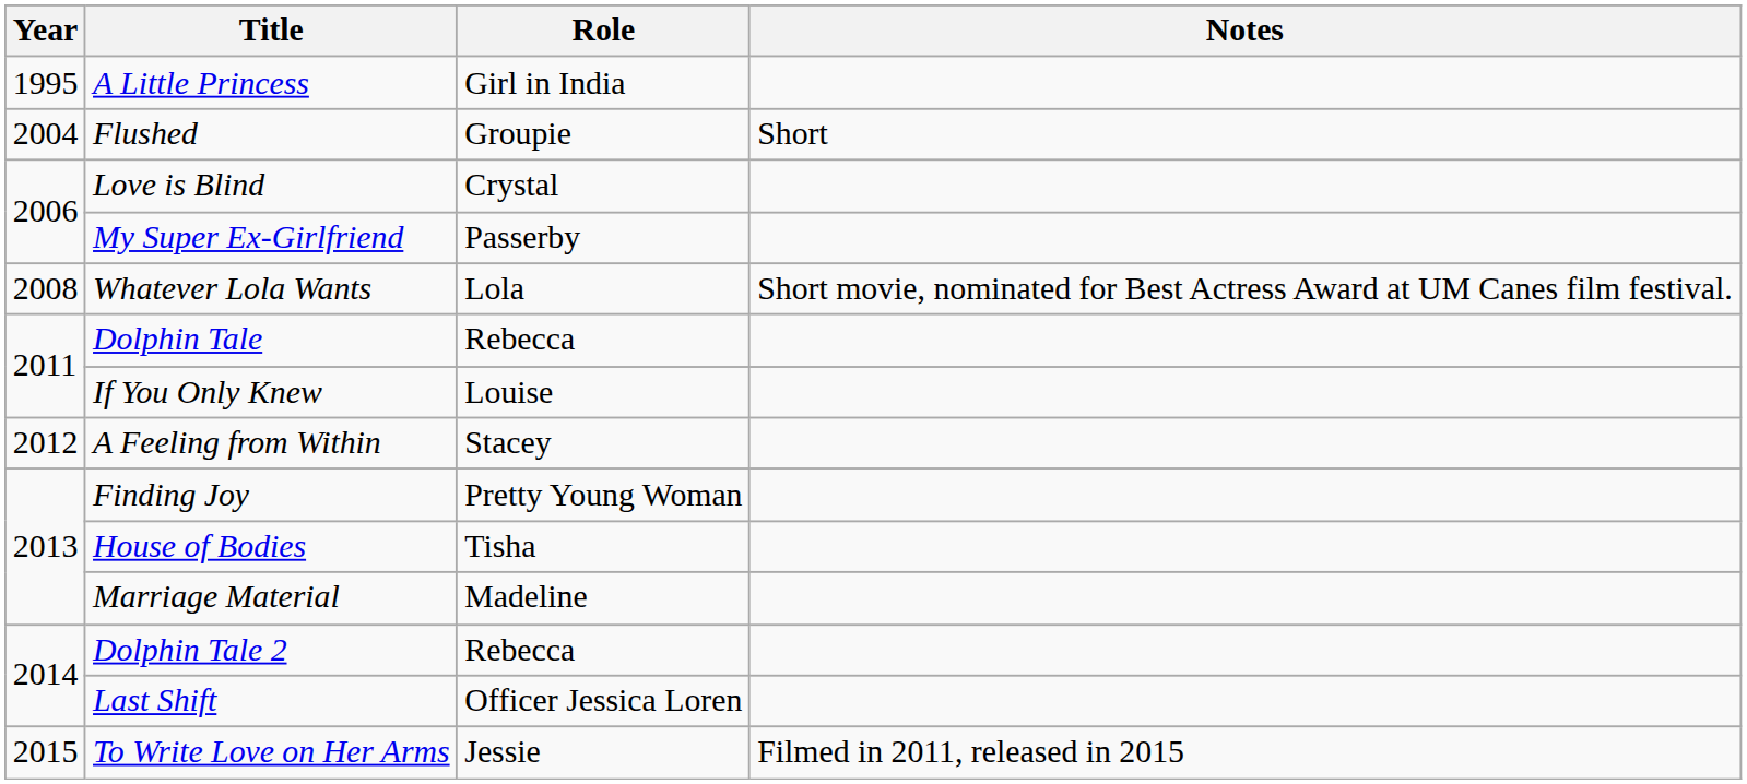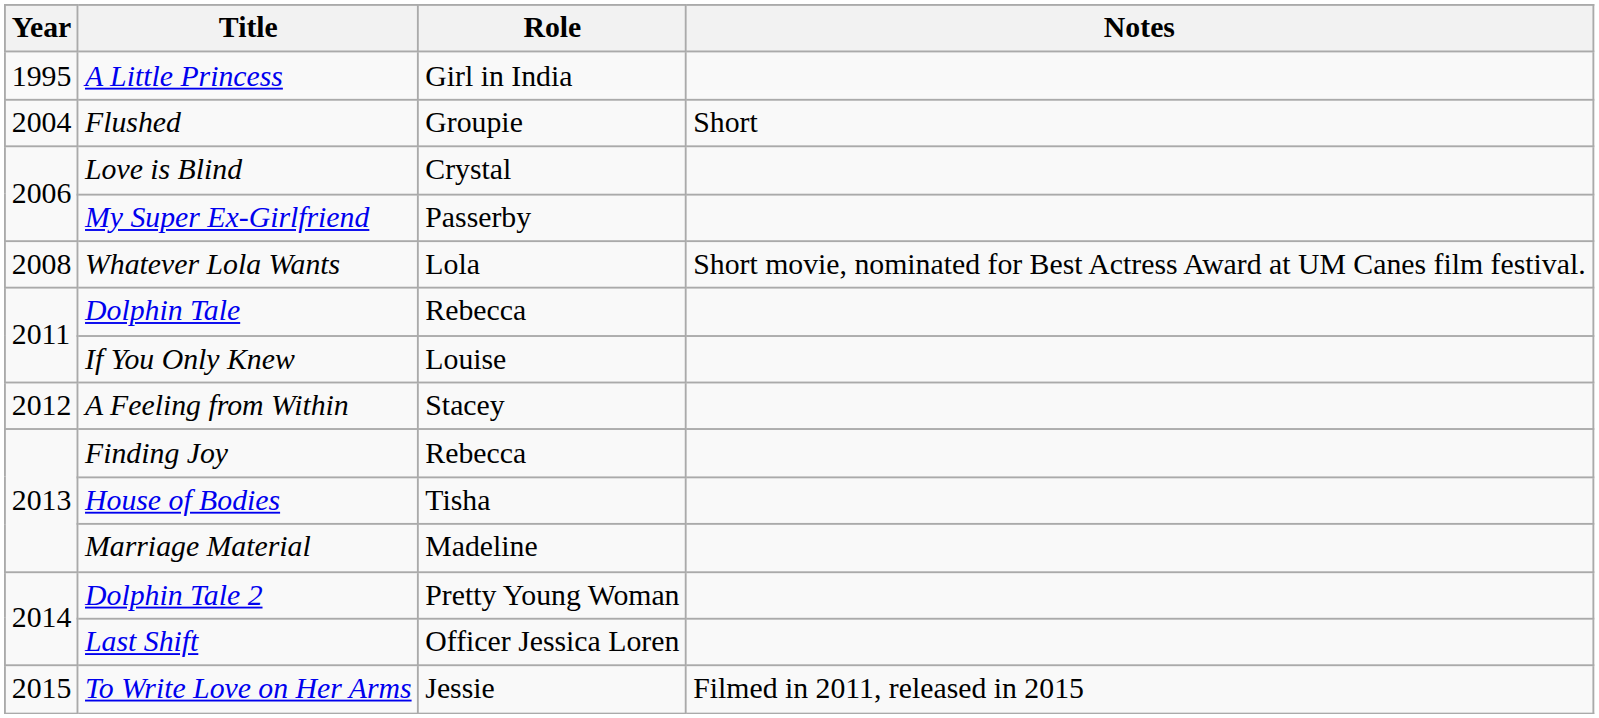Finding Joy | Role: Pretty Young Woman -> Rebecca
Dolphin Tale 2 | Role: Rebecca -> Pretty Young Woman
